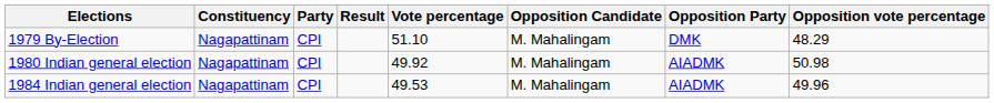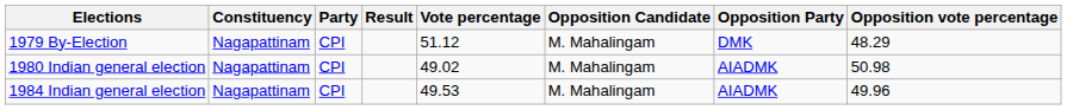1979 By-Election | Vote percentage: 51.10 -> 51.12
1980 Indian general election | Vote percentage: 49.92 -> 49.02
